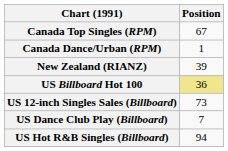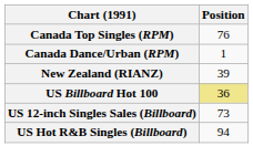Canada Top Singles (RPM) | Position: 67 -> 76
- row: US Dance Club Play (Billboard) | 7
